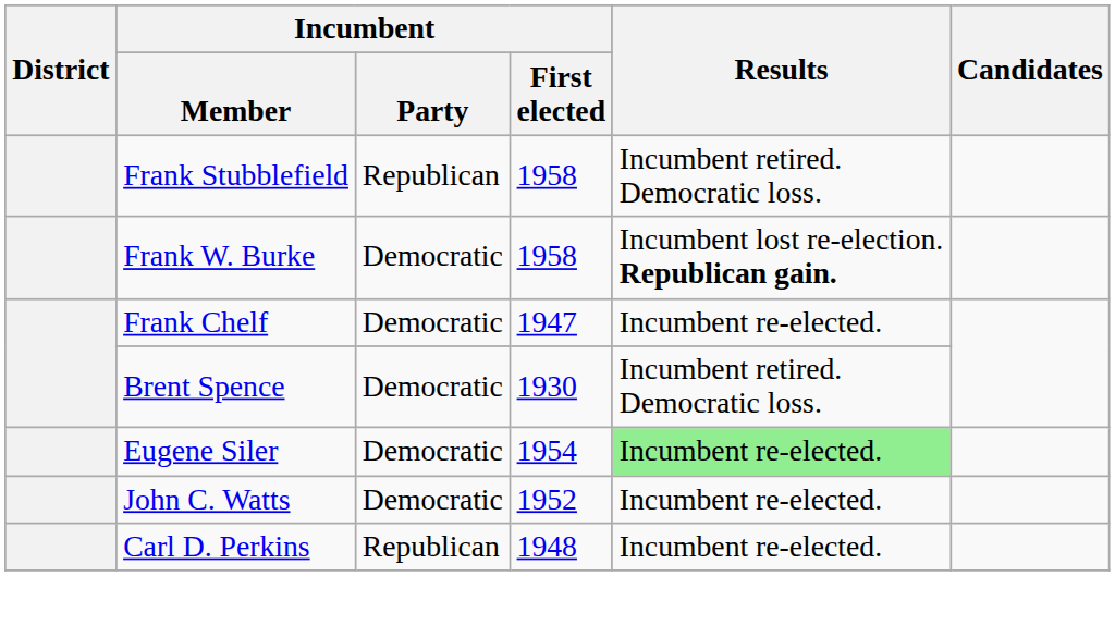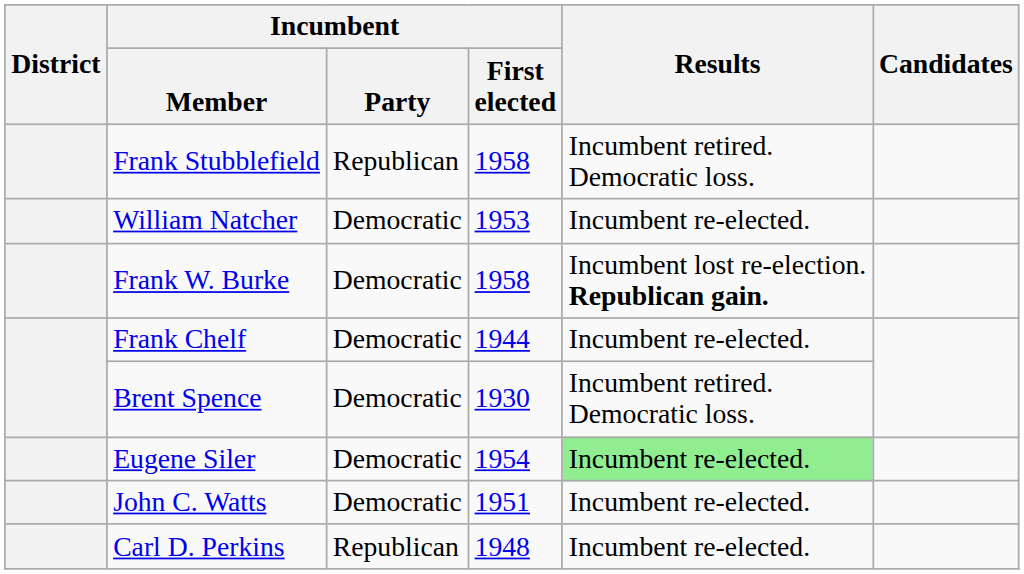+ row: William Natcher | Democratic | 1953 | Incumbent re-elected.
Frank Chelf | Incumbent / First elected: 1947 -> 1944
John C. Watts | Incumbent / First elected: 1952 -> 1951
